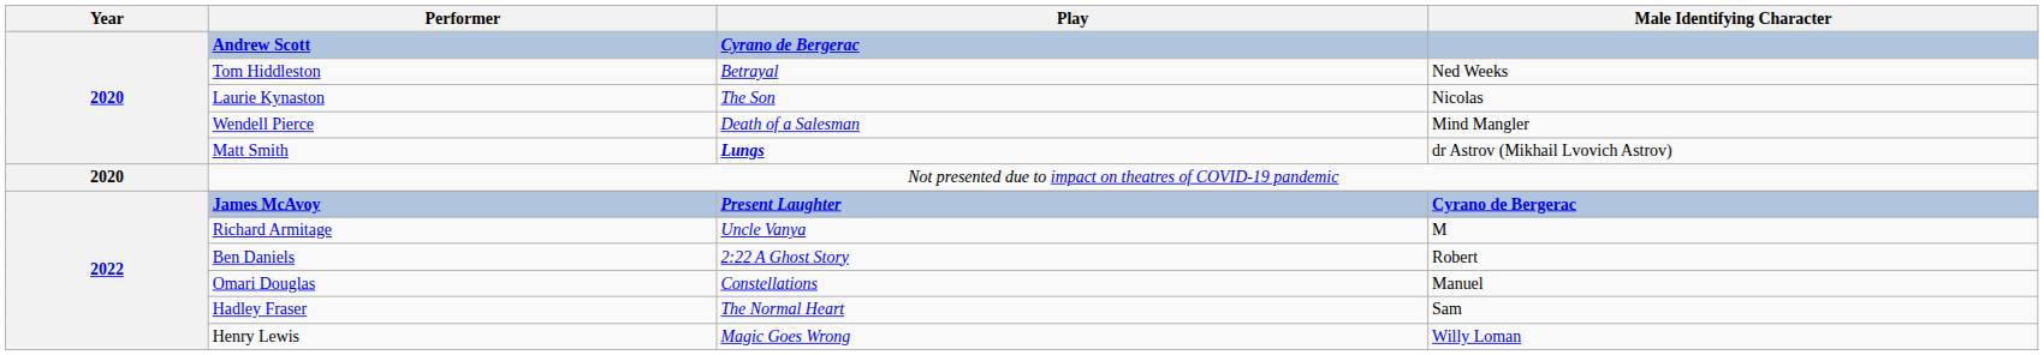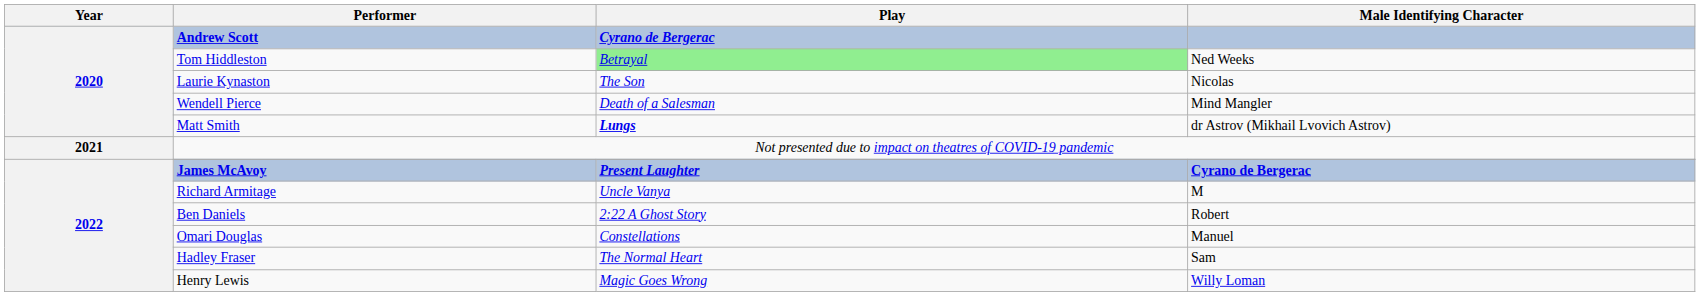Tom Hiddleston | Play: no background -> lightgreen background
Not presented due to impact on theatres of COVID-19 pandemic | Year: 2020 -> 2021
